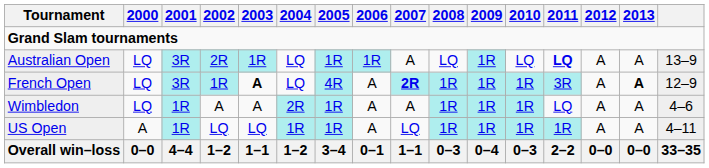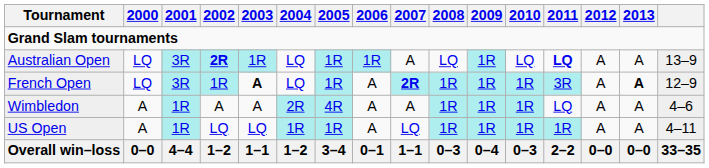Australian Open | 2002: normal -> bold
French Open | 2005: 4R -> 1R
Wimbledon | 2000: LQ -> A
Wimbledon | 2005: 1R -> 4R
